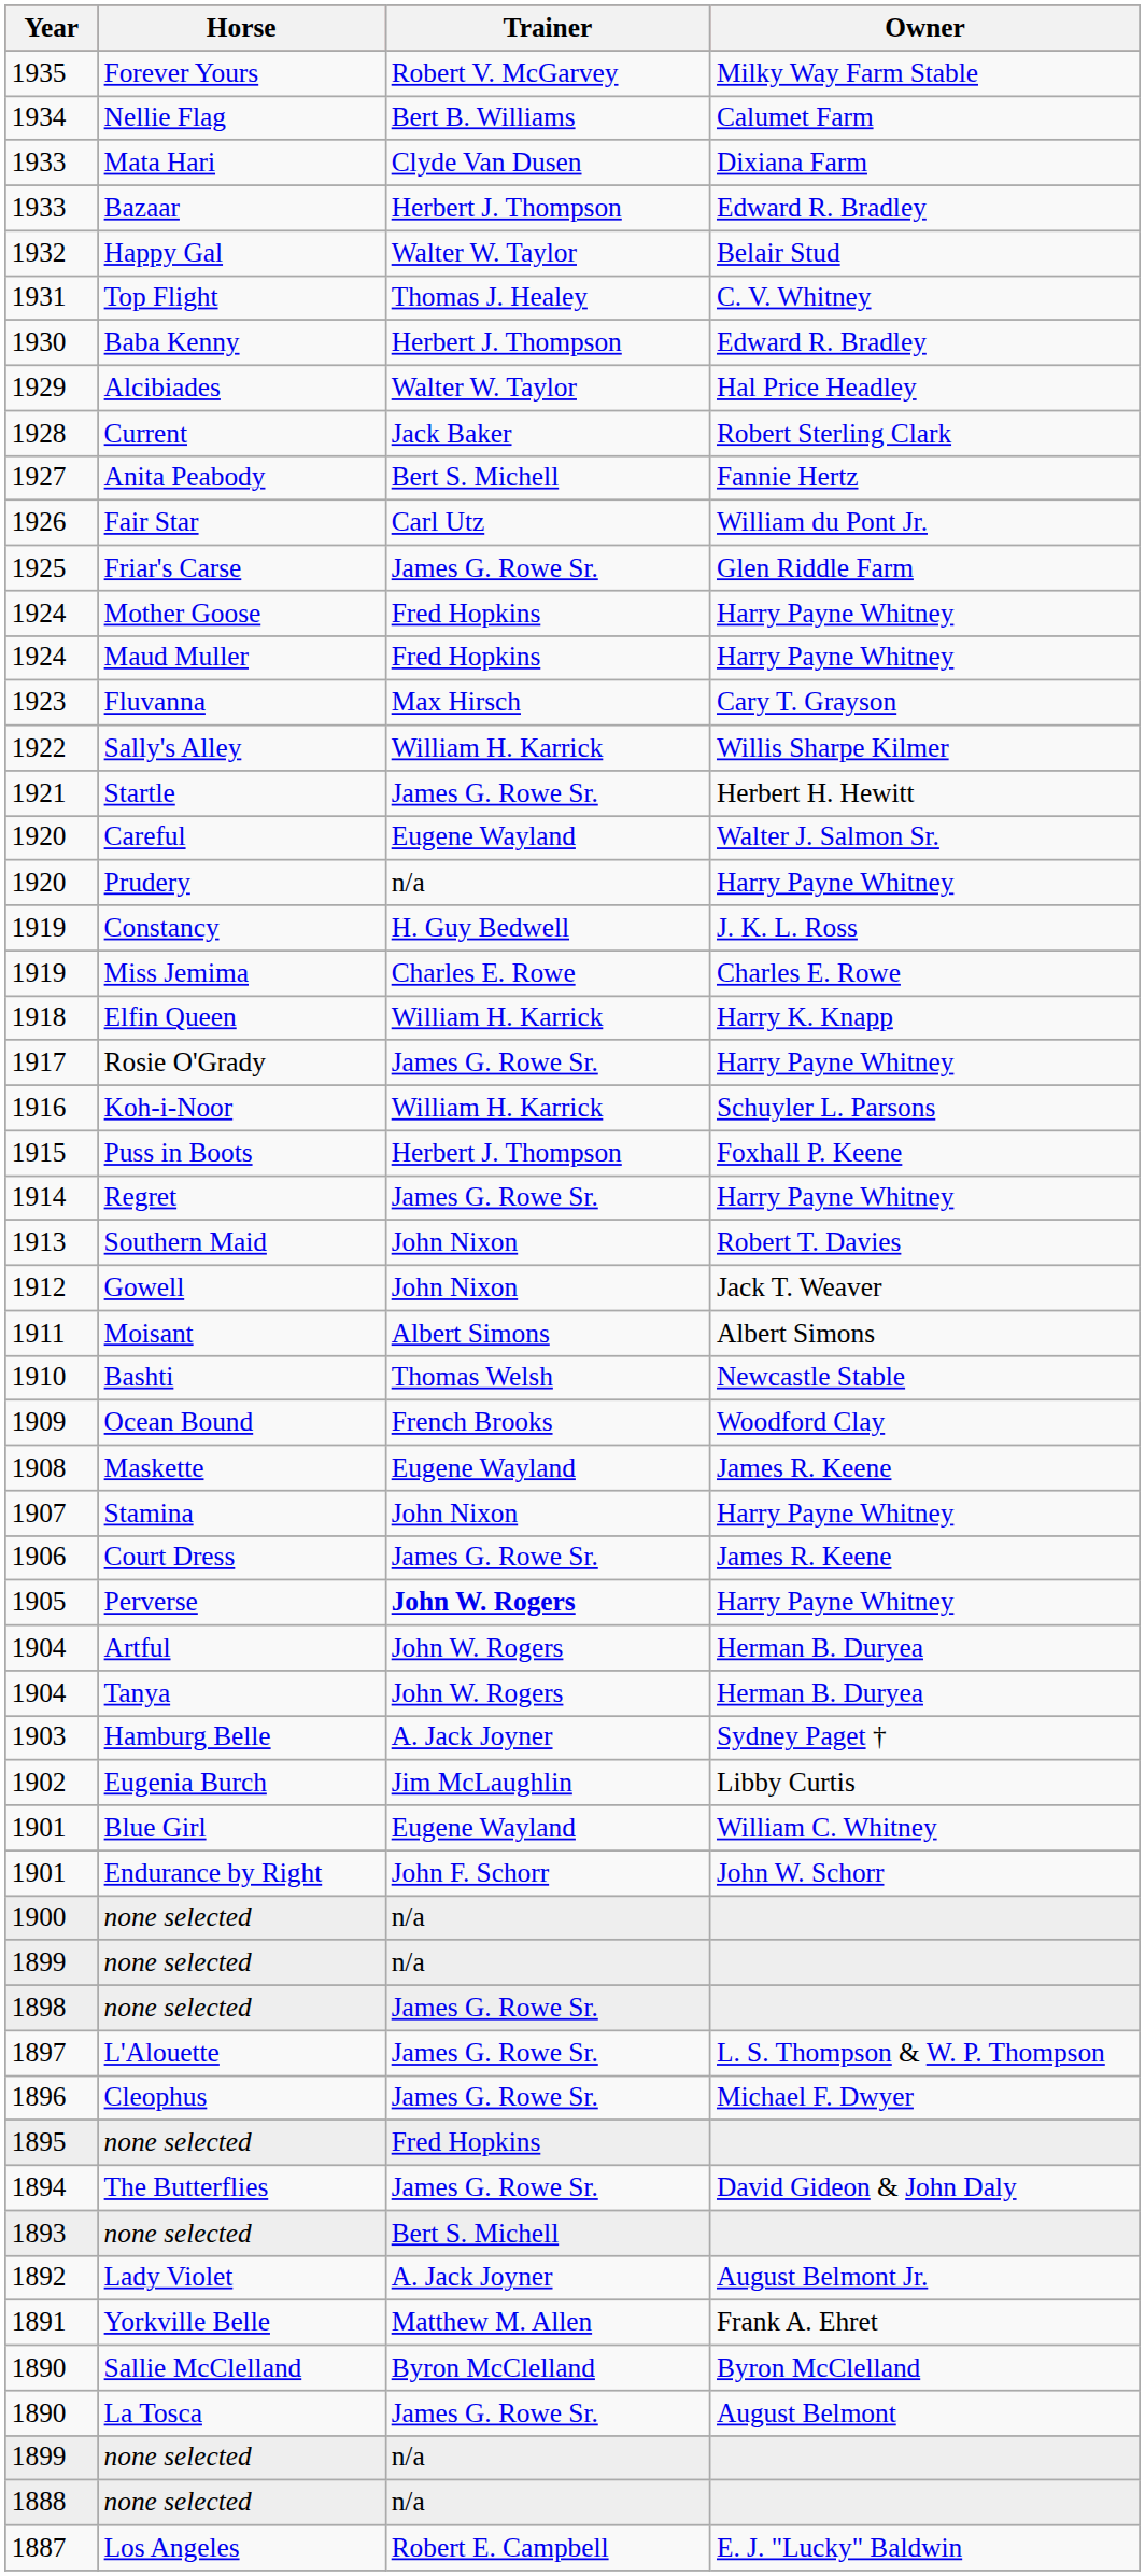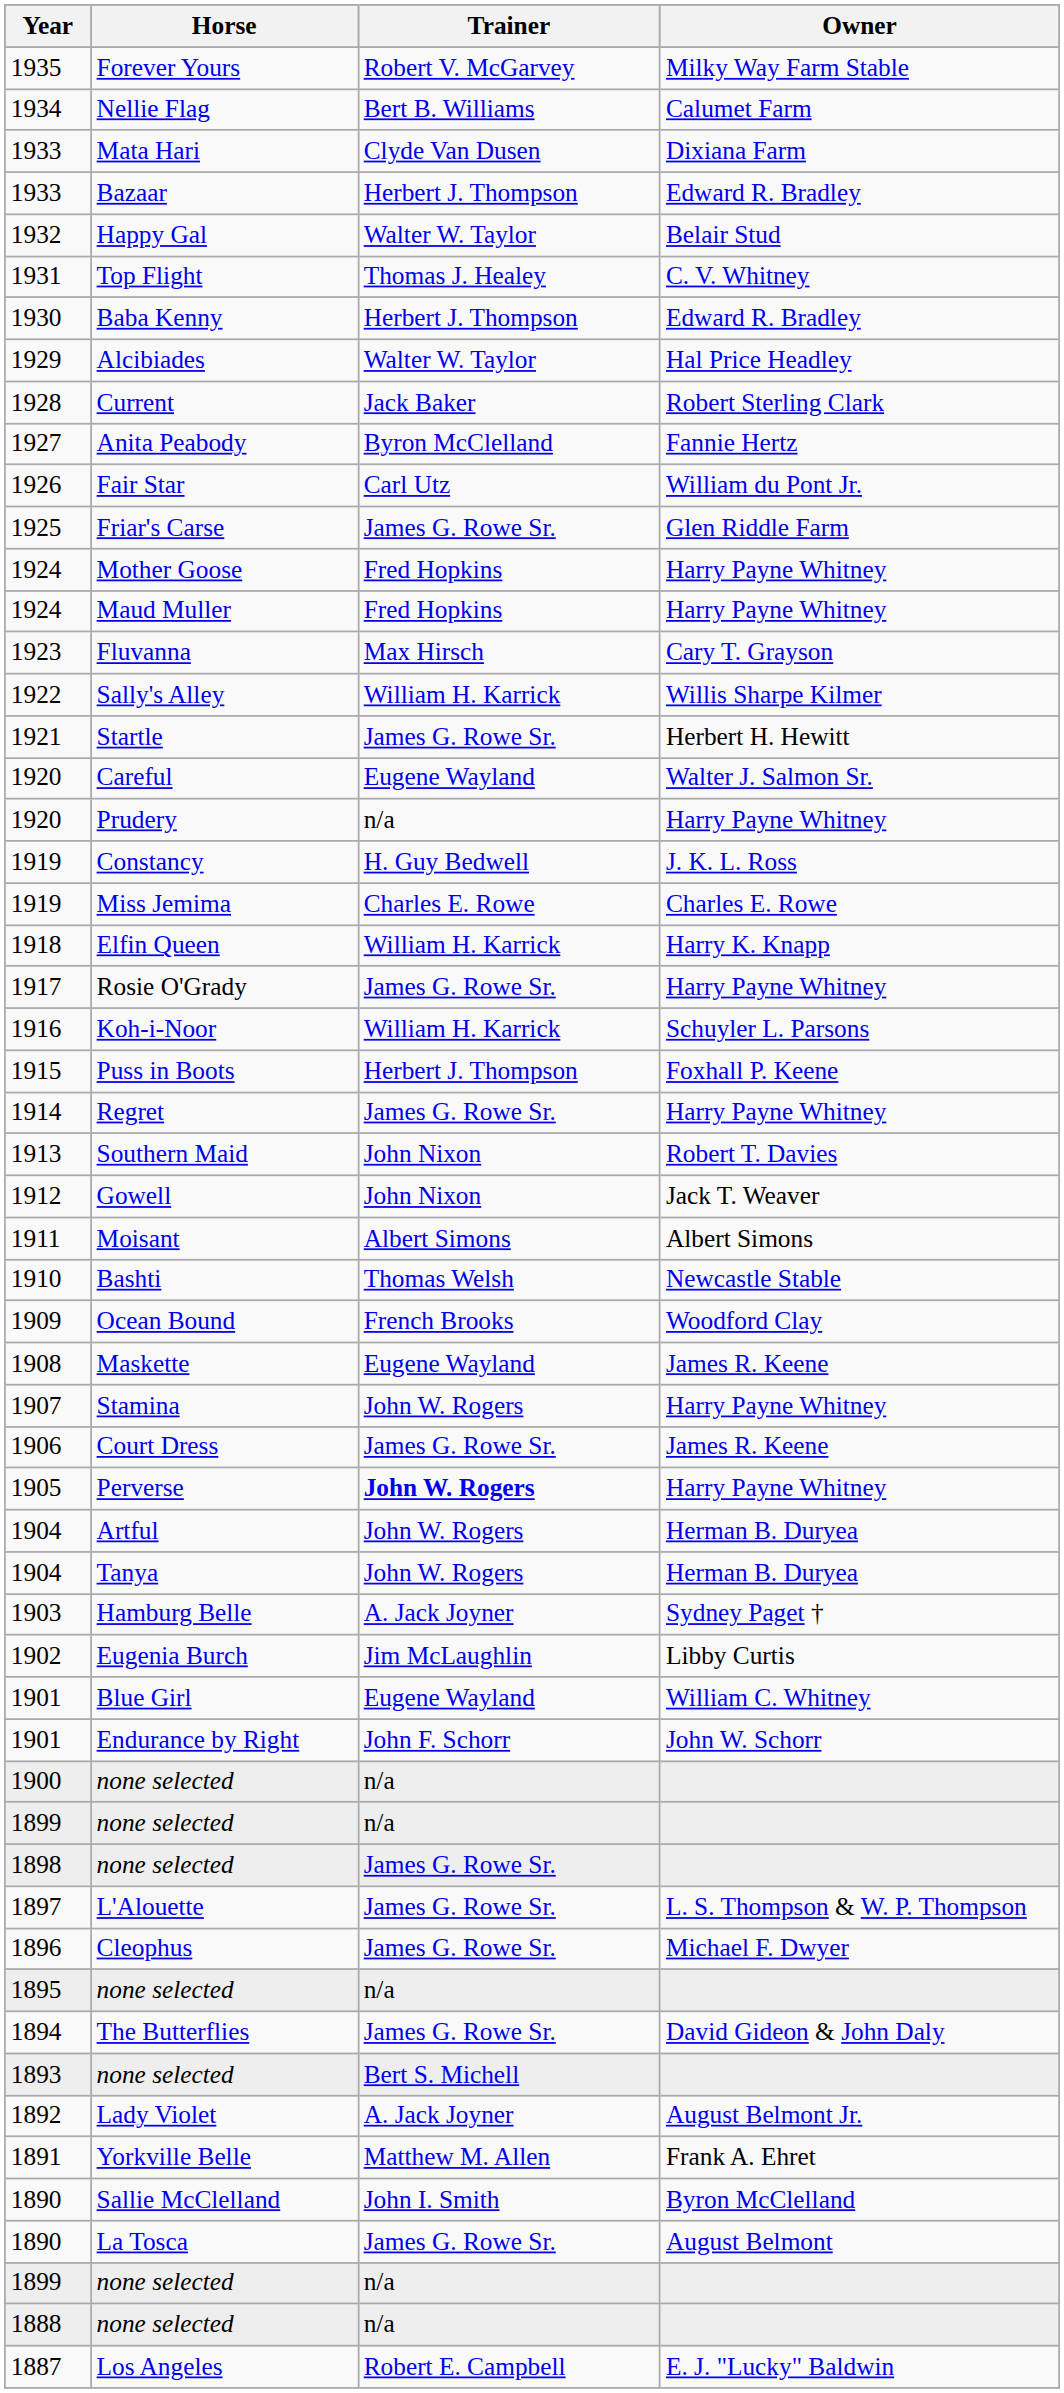Anita Peabody | Trainer: Bert S. Michell -> Byron McClelland
Stamina | Trainer: John Nixon -> John W. Rogers
1895 / none selected | Trainer: Fred Hopkins -> n/a
Sallie McClelland | Trainer: Byron McClelland -> John I. Smith
